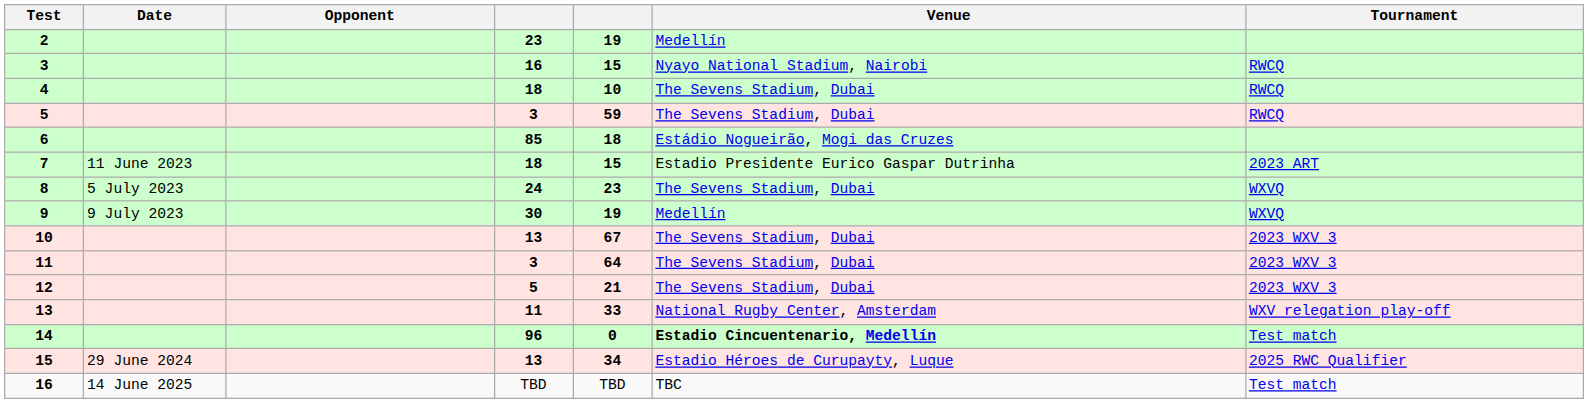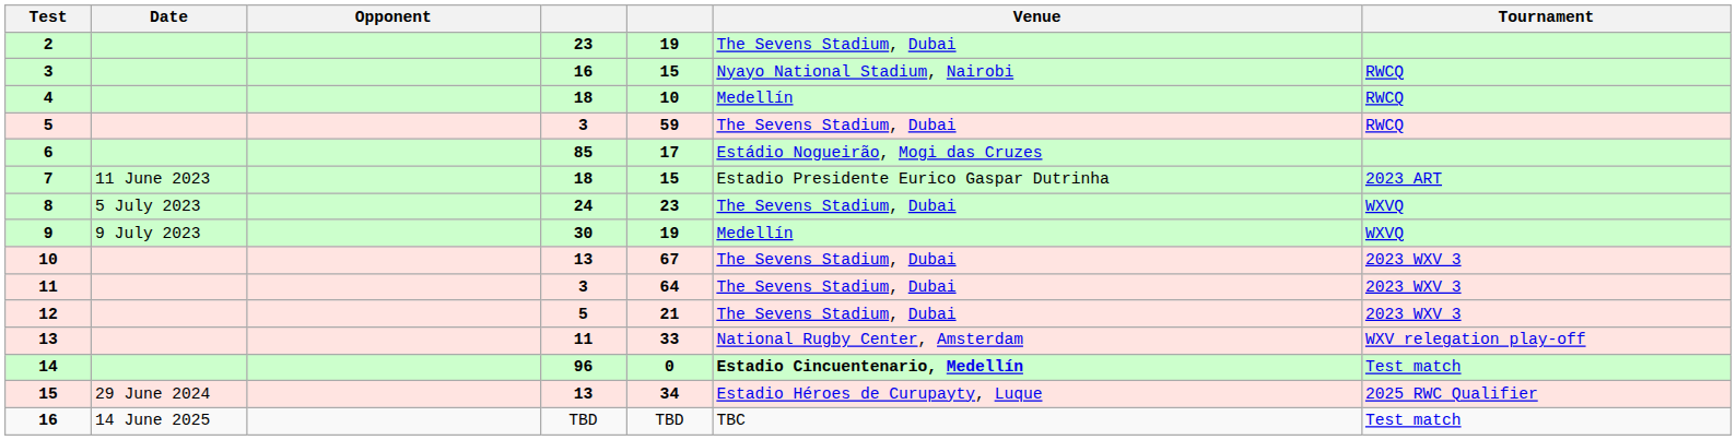2 | Venue: Medellín -> The Sevens Stadium, Dubai
4 | Venue: The Sevens Stadium, Dubai -> Medellín
6 | column 5: 18 -> 17
